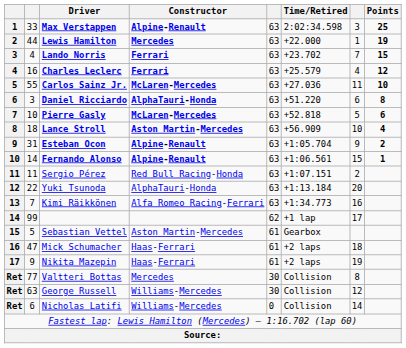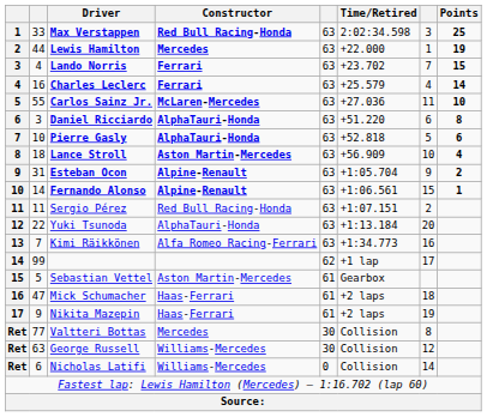Max Verstappen | Constructor: Alpine-Renault -> Red Bull Racing-Honda
Charles Leclerc | Points: 12 -> 14
Pierre Gasly | Constructor: McLaren-Mercedes -> AlphaTauri-Honda
